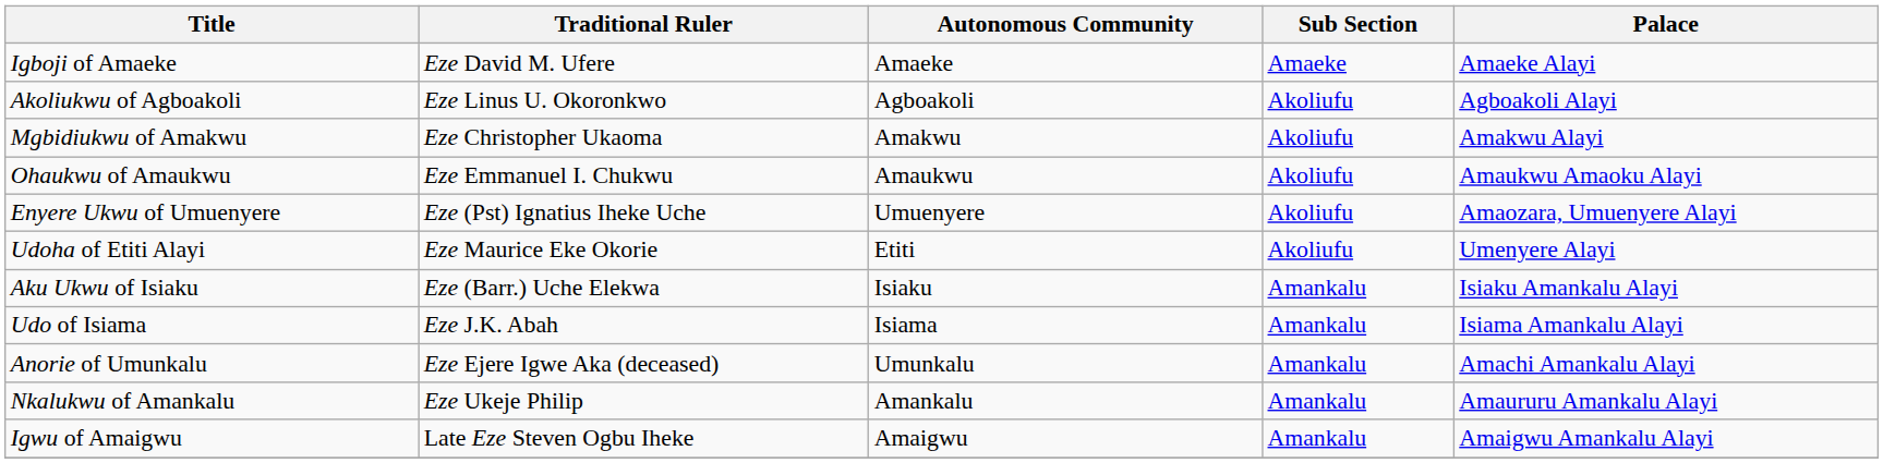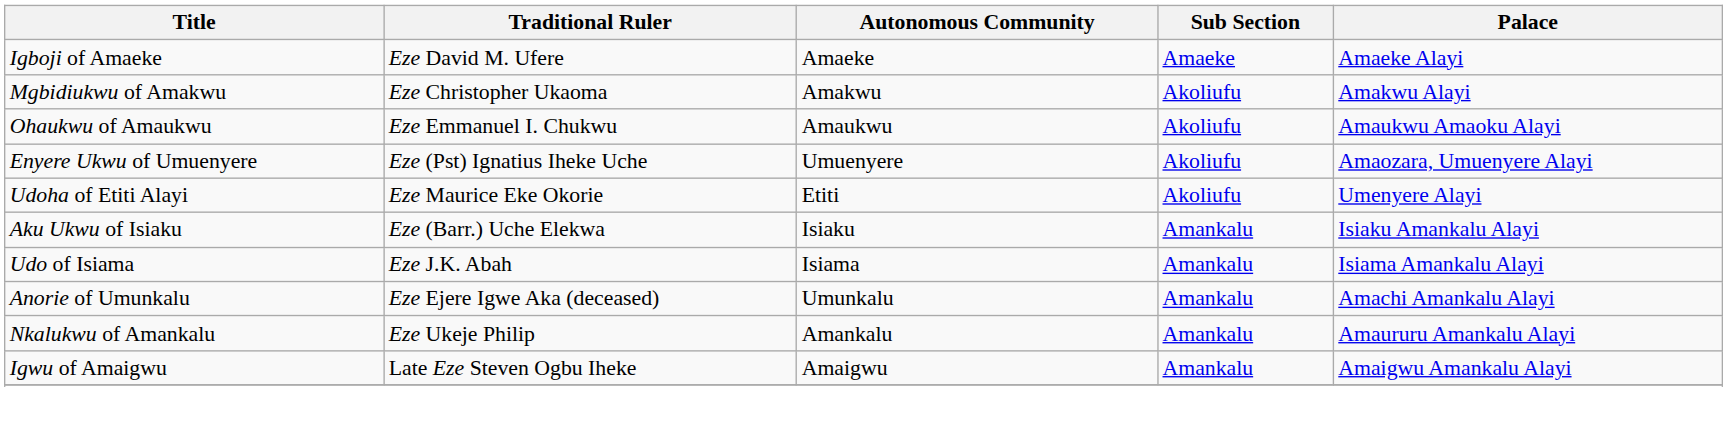- row: Akoliukwu of Agboakoli | Eze Linus U. Okoronkwo | Agboakoli | Akoliufu | Agboakoli Alayi
